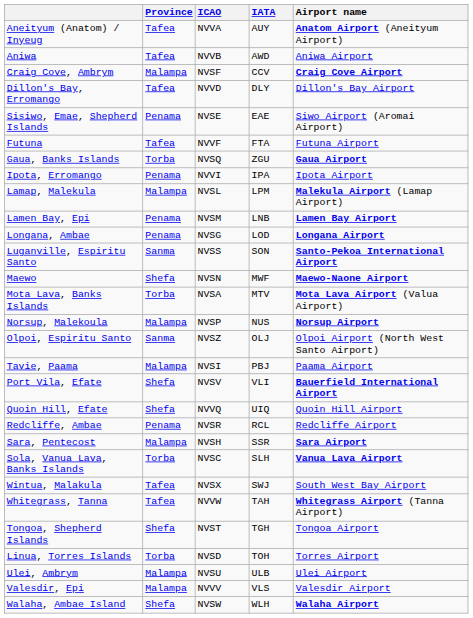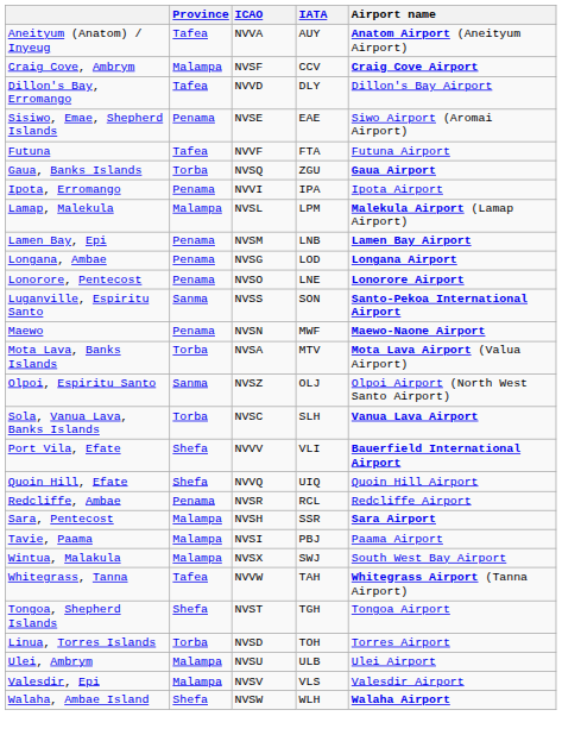- row: Aniwa | Tafea | NVVB | AWD | Aniwa Airport
+ row: Lonorore, Pentecost | Penama | NVSO | LNE | Lonorore Airport
Maewo | Province: Shefa -> Penama
- row: Norsup, Malekoula | Malampa | NVSP | NUS | Norsup Airport
rows swapped: Tavie, Paama <-> Sola, Vanua Lava, Banks Islands
Port Vila, Efate | ICAO: NVSV -> NVVV
Wintua, Malakula | Province: Tafea -> Malampa
Valesdir, Epi | ICAO: NVVV -> NVSV
